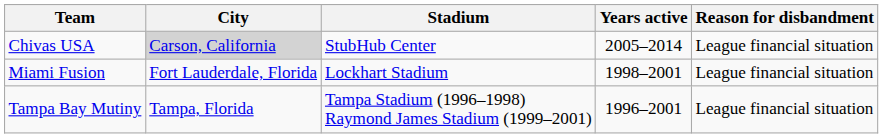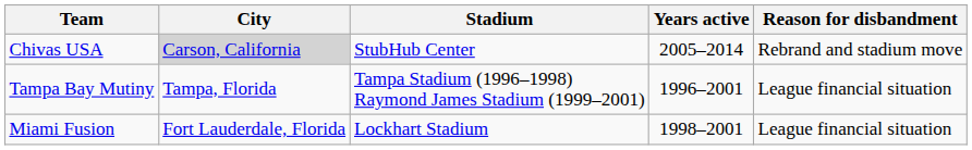Chivas USA | Reason for disbandment: League financial situation -> Rebrand and stadium move
rows swapped: Miami Fusion <-> Tampa Bay Mutiny
